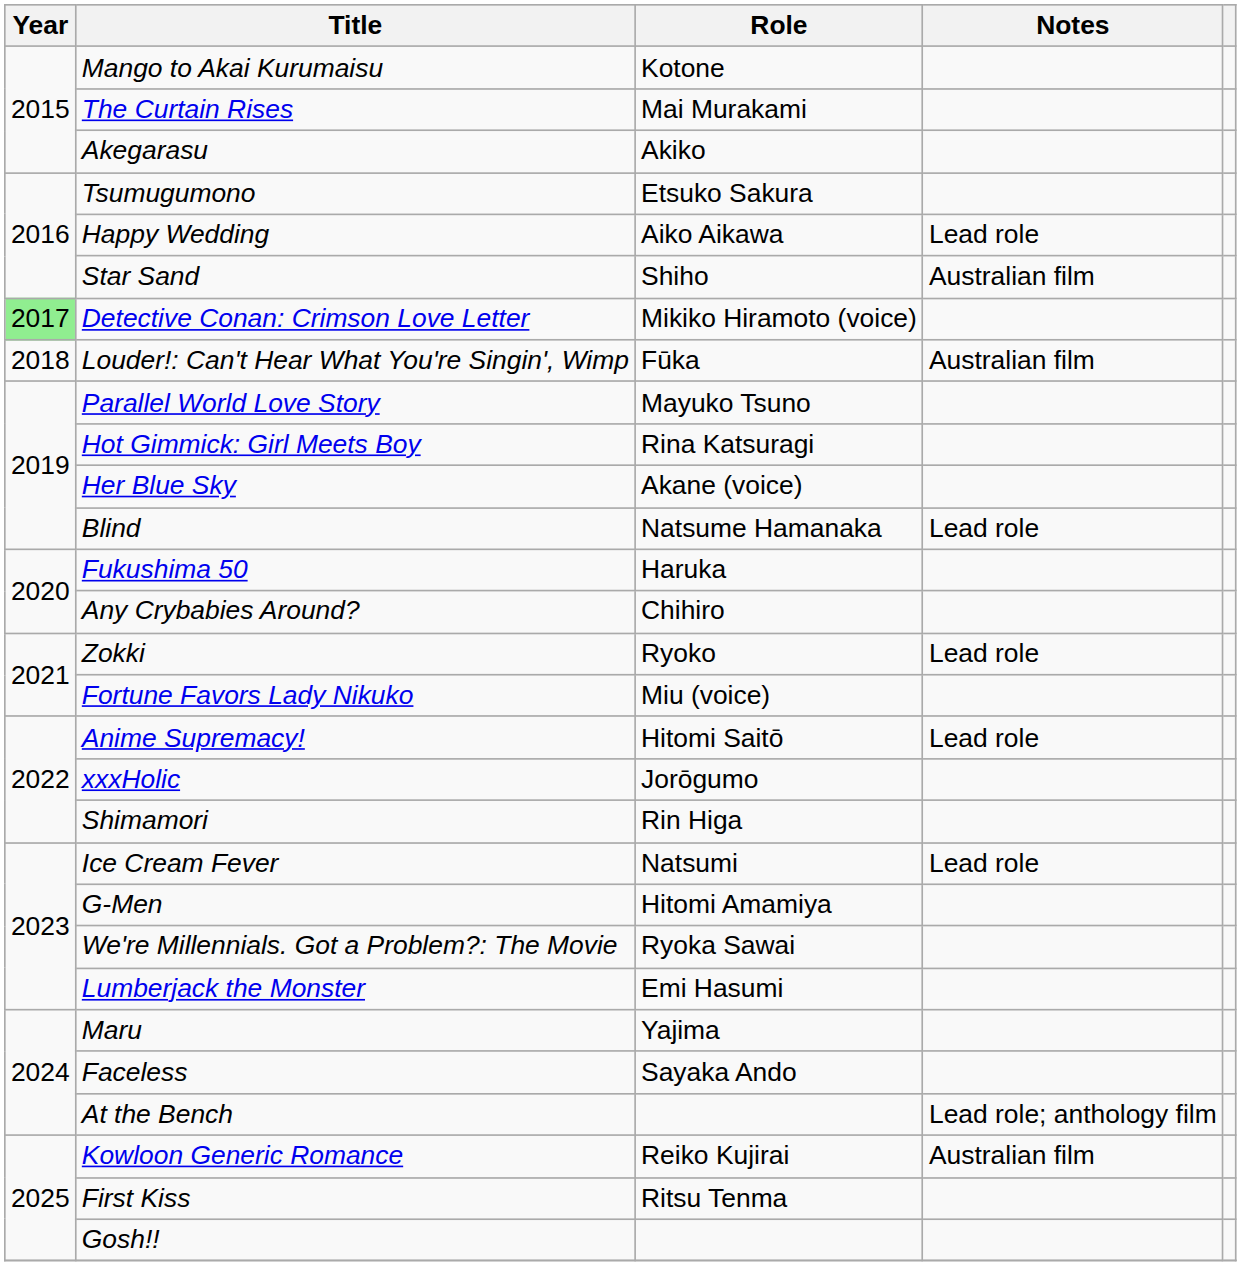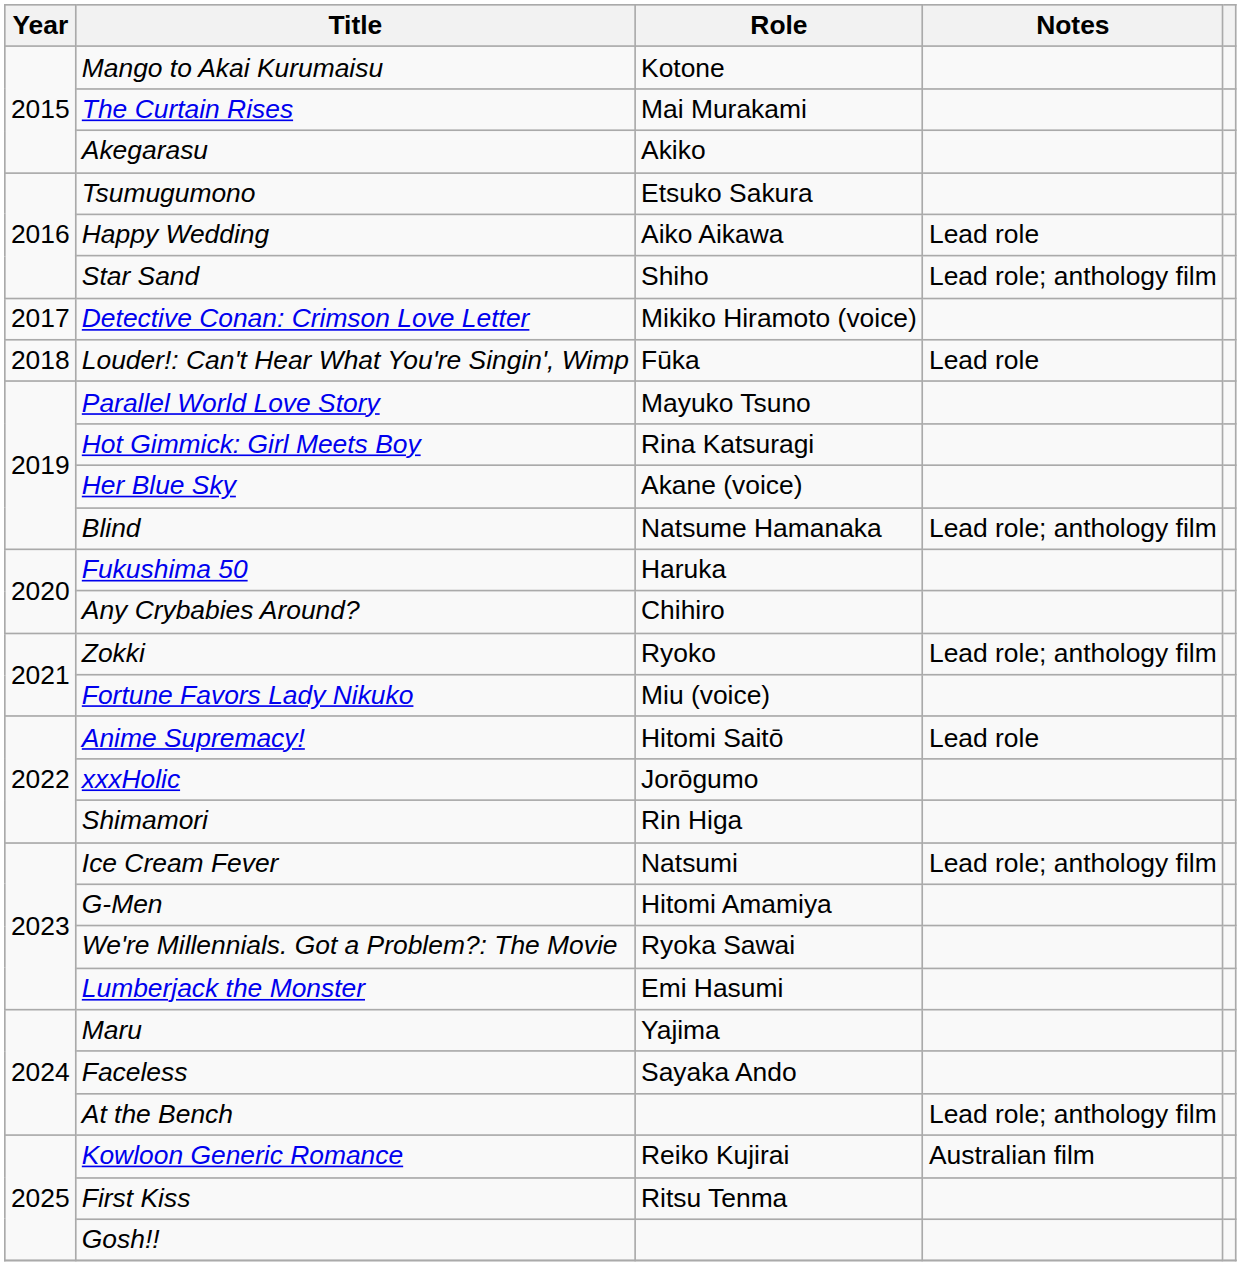Star Sand | Notes: Australian film -> Lead role; anthology film
Detective Conan: Crimson Love Letter | Year: lightgreen background -> no background
Louder!: Can't Hear What You're Singin', Wimp | Notes: Australian film -> Lead role
Blind | Notes: Lead role -> Lead role; anthology film
Zokki | Notes: Lead role -> Lead role; anthology film
Ice Cream Fever | Notes: Lead role -> Lead role; anthology film
